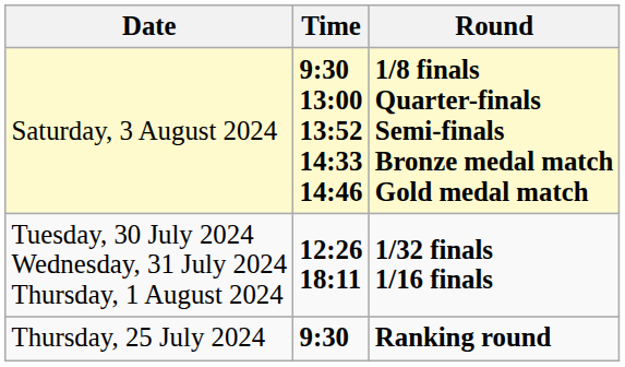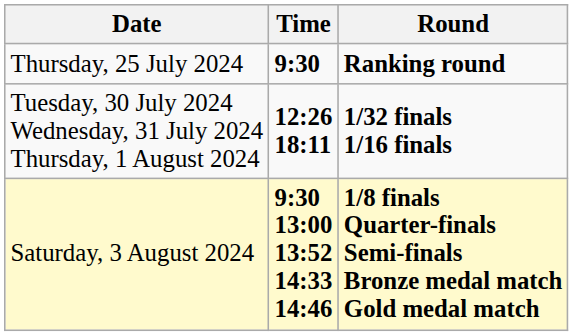rows swapped: Thursday, 25 July 2024 <-> Saturday, 3 August 2024
